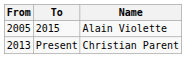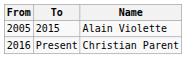Present | From: 2013 -> 2016
